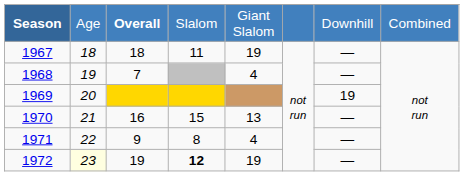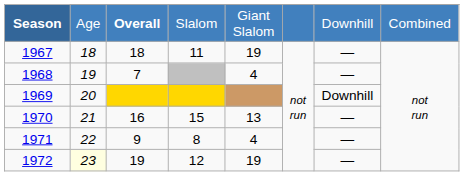1969 | column 7: 19 -> Downhill
1972 | column 4: bold -> normal
